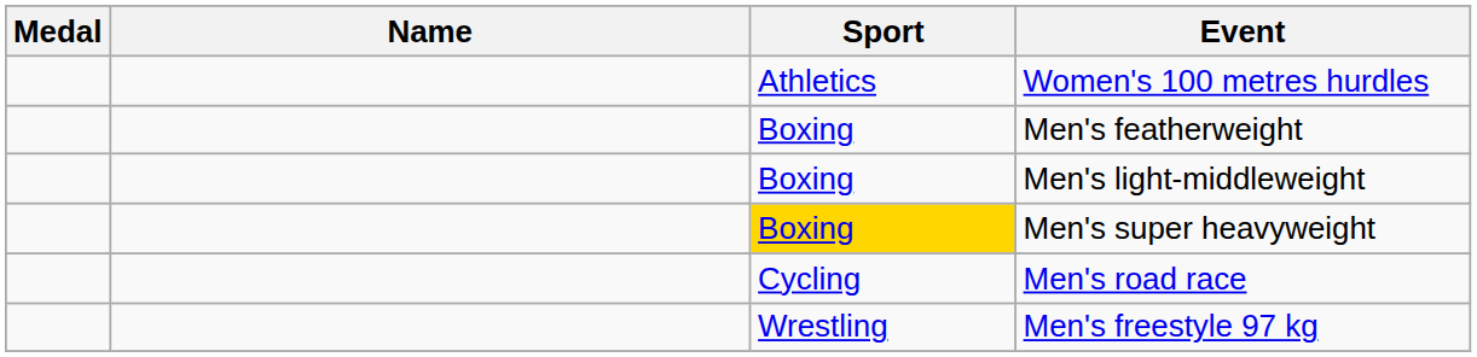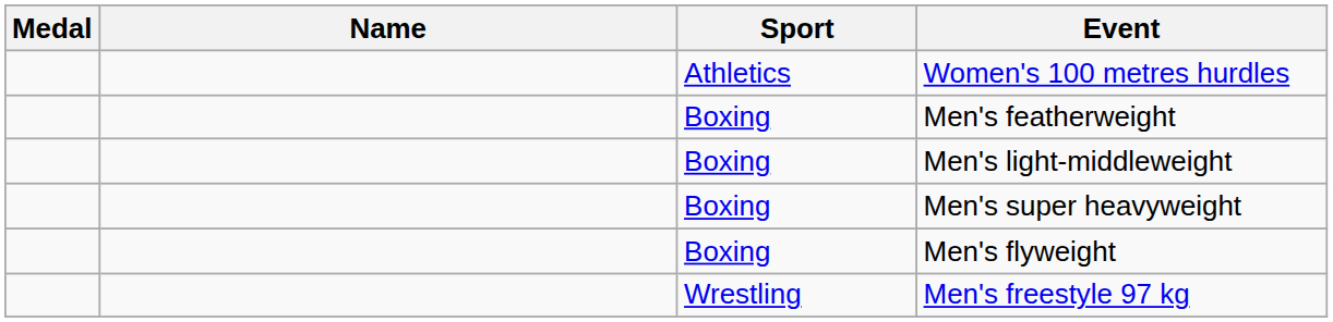Men's super heavyweight | Sport: gold background -> no background
+ row: Boxing | Men's flyweight
- row: Cycling | Men's road race
